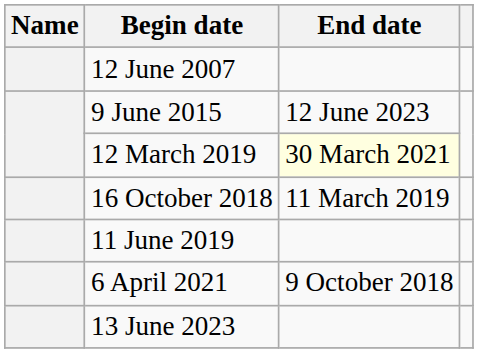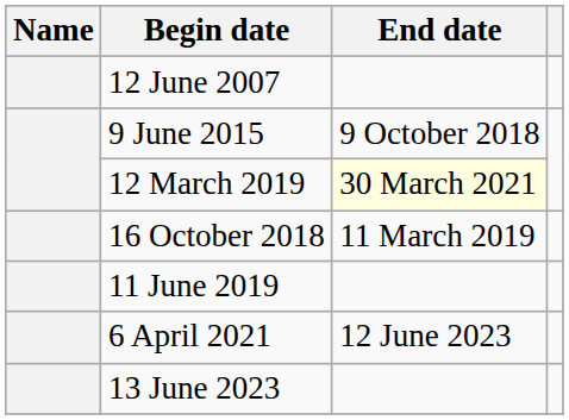9 June 2015 | End date: 12 June 2023 -> 9 October 2018
6 April 2021 | End date: 9 October 2018 -> 12 June 2023
